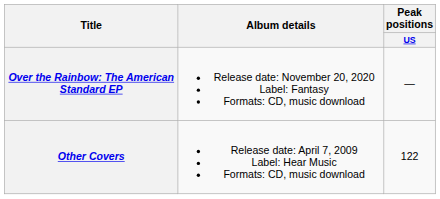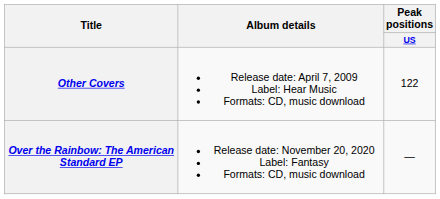rows swapped: Other Covers <-> Over the Rainbow: The American Standard EP
